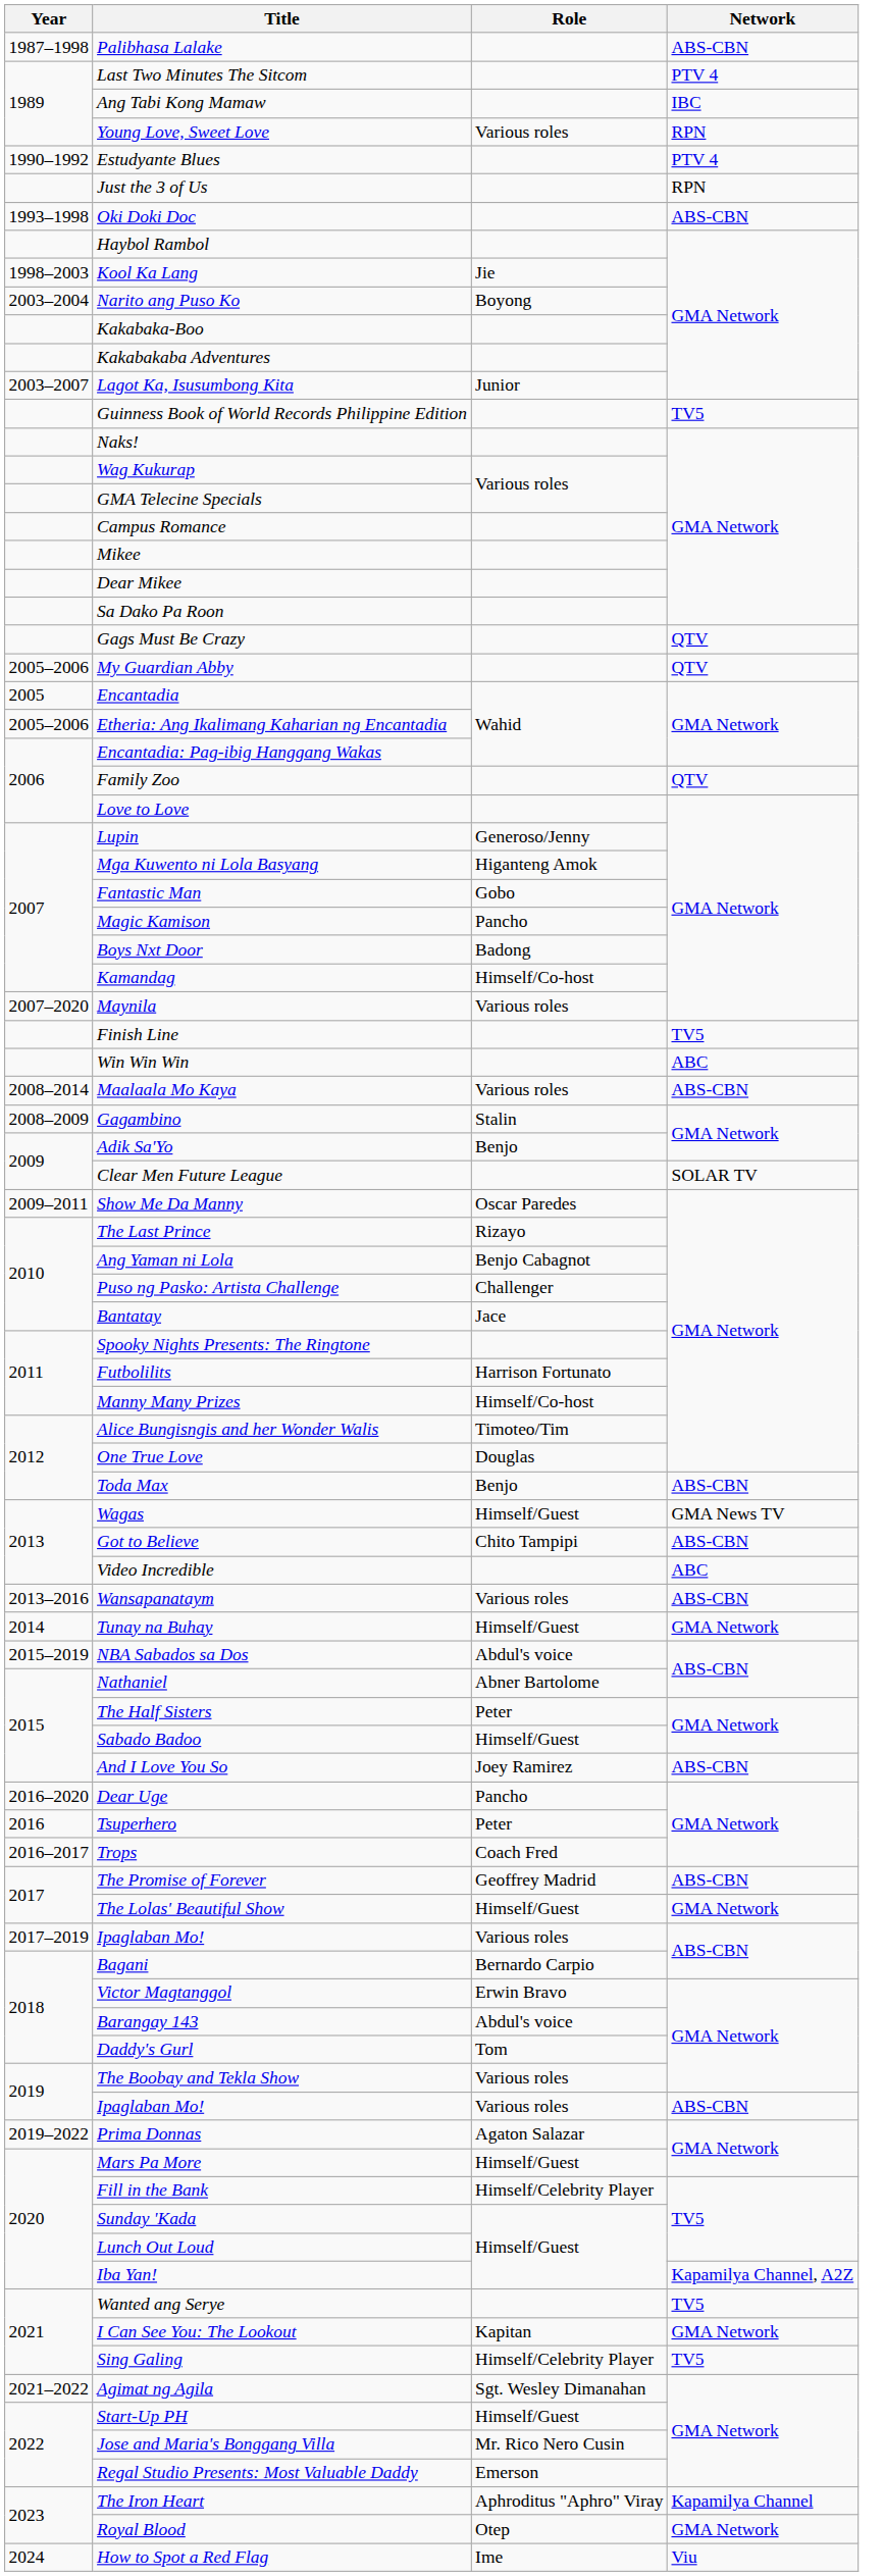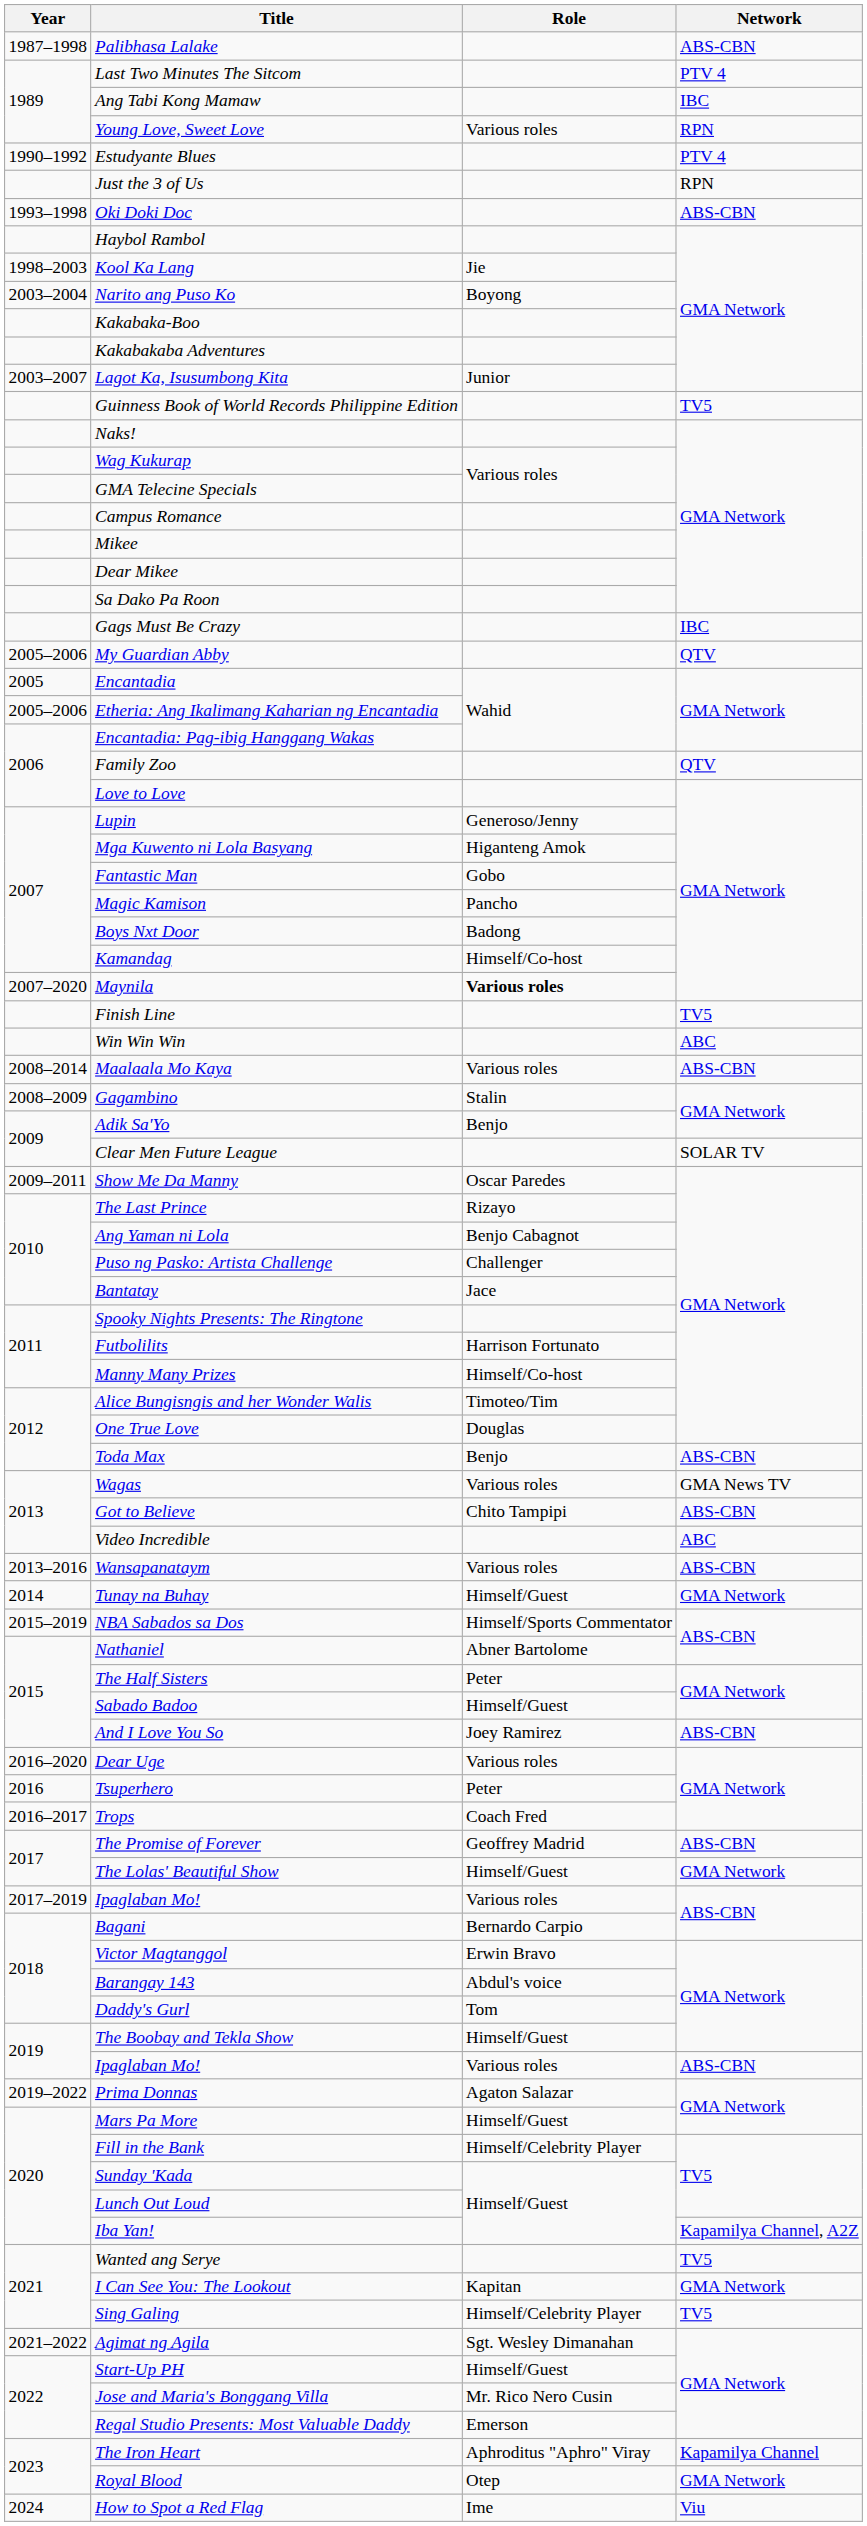Gags Must Be Crazy | Network: QTV -> IBC
Maynila | Role: normal -> bold
Wagas | Role: Himself/Guest -> Various roles
NBA Sabados sa Dos | Role: Abdul's voice -> Himself/Sports Commentator
Dear Uge | Role: Pancho -> Various roles
The Boobay and Tekla Show | Role: Various roles -> Himself/Guest
